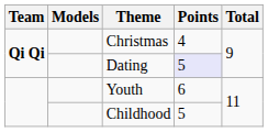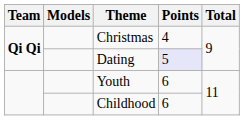Childhood | Points: 5 -> 6
